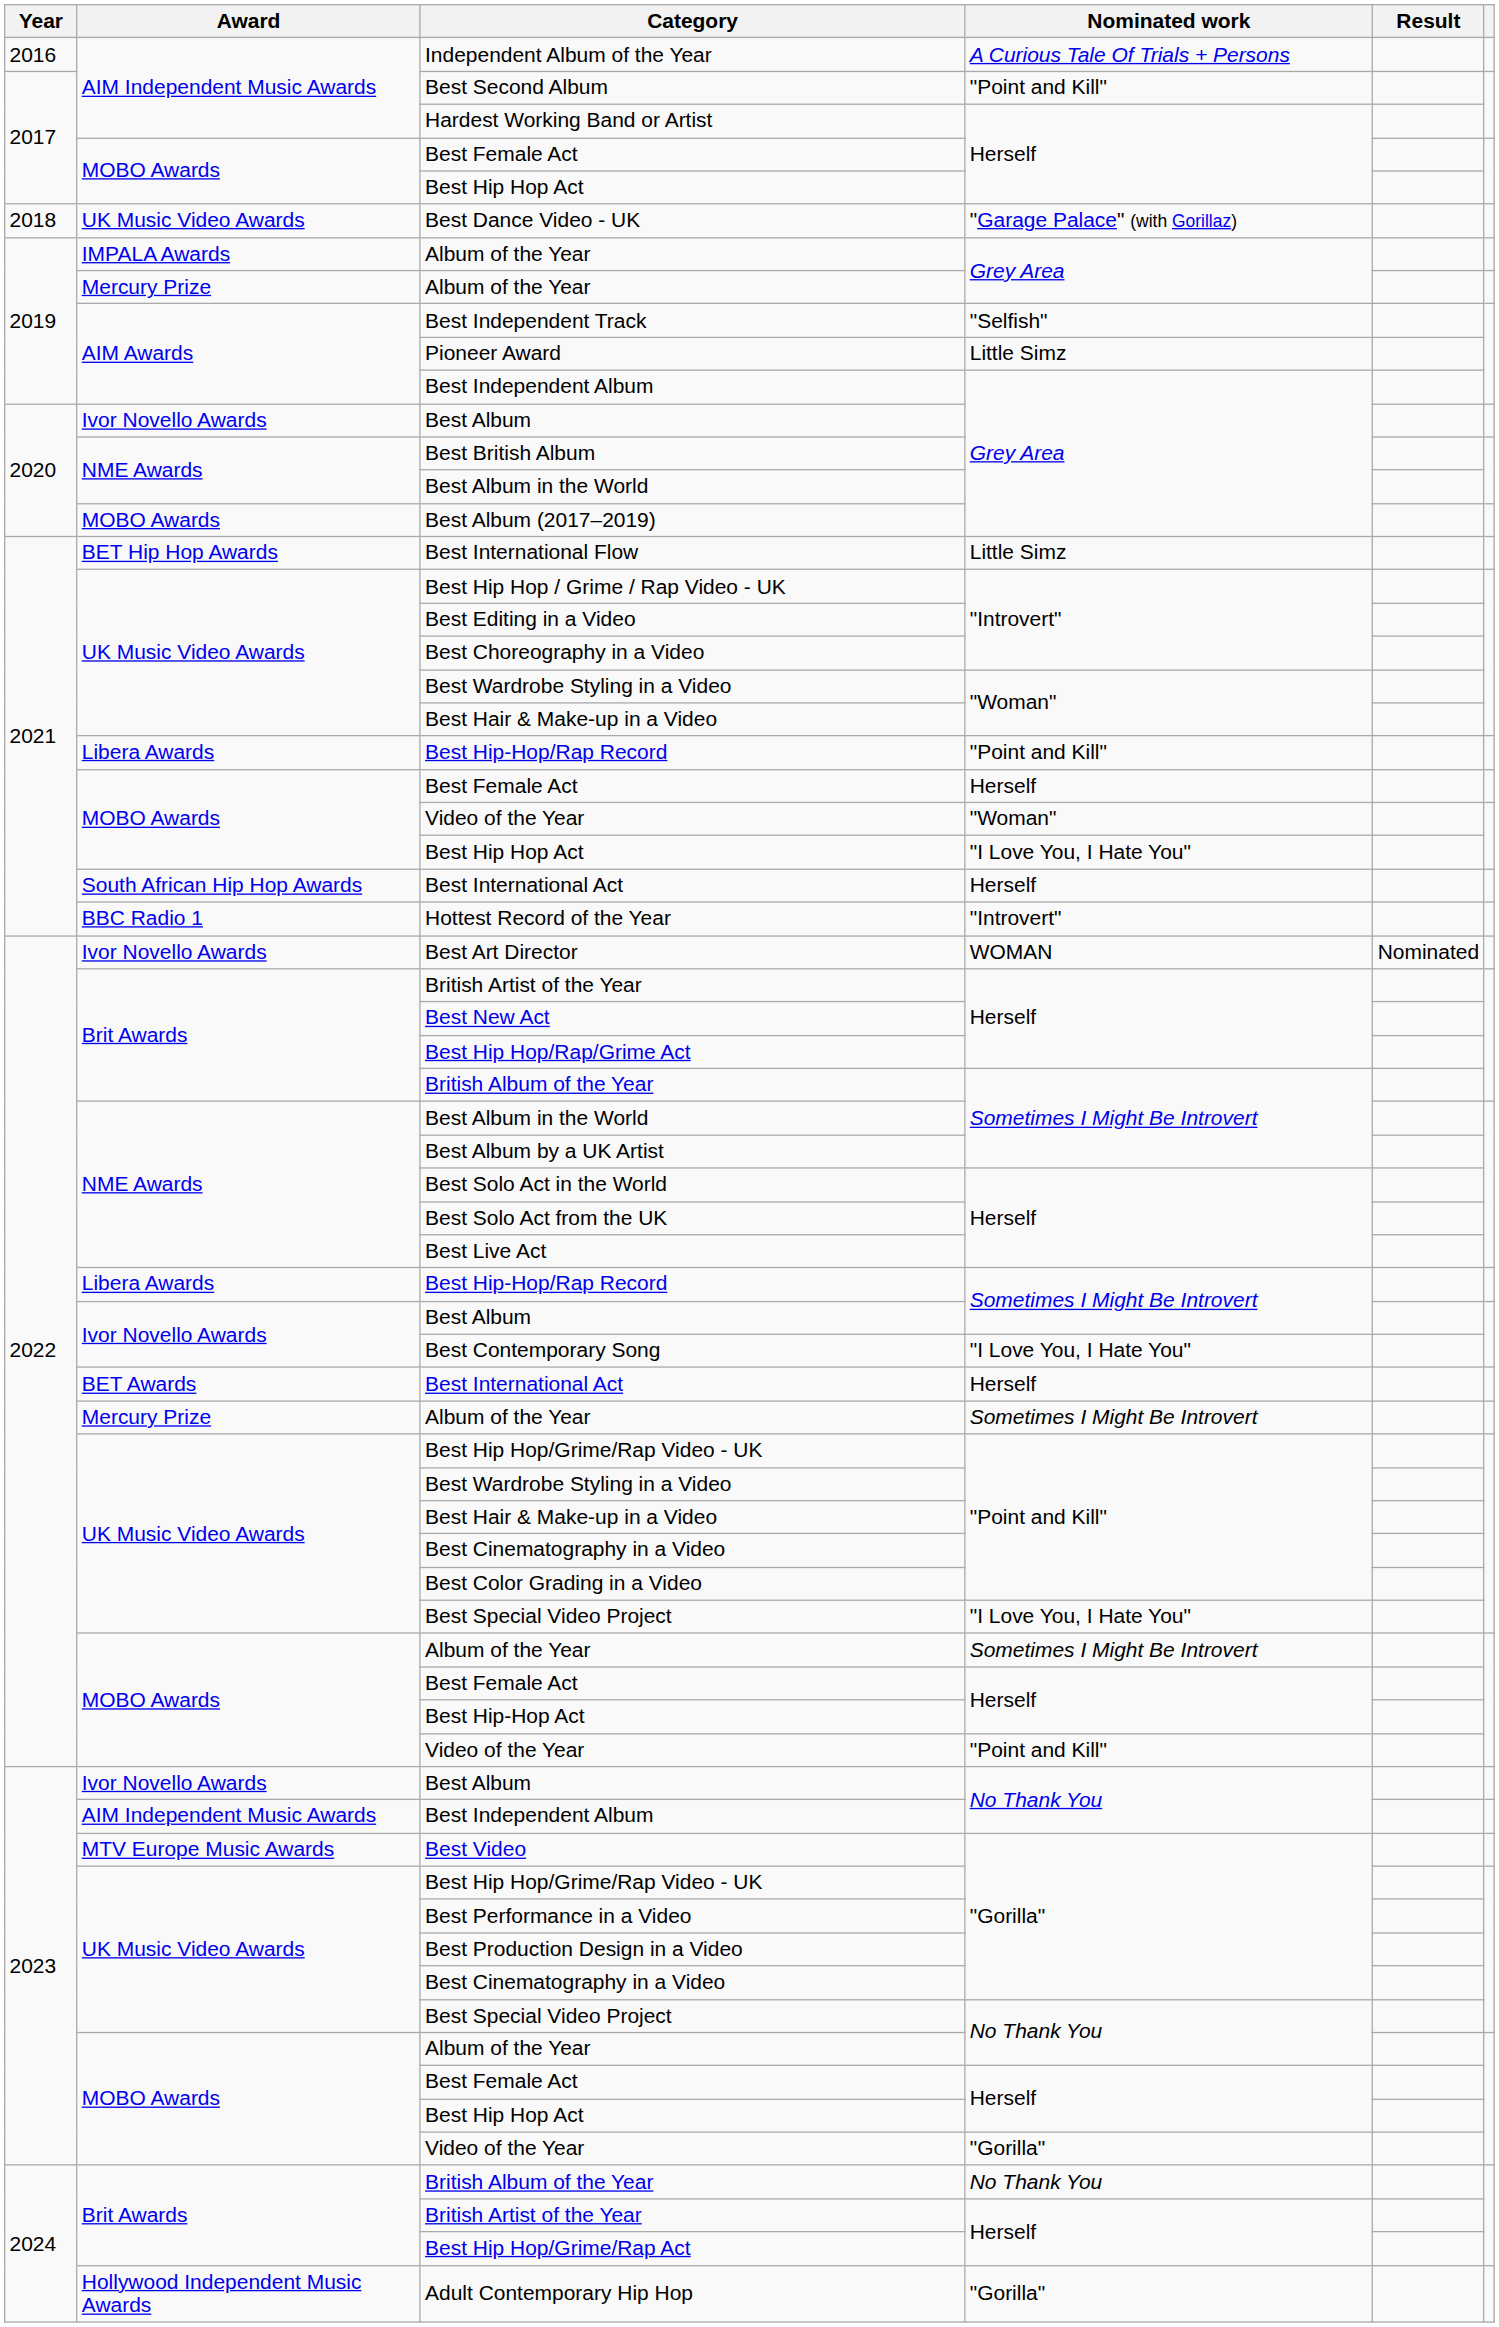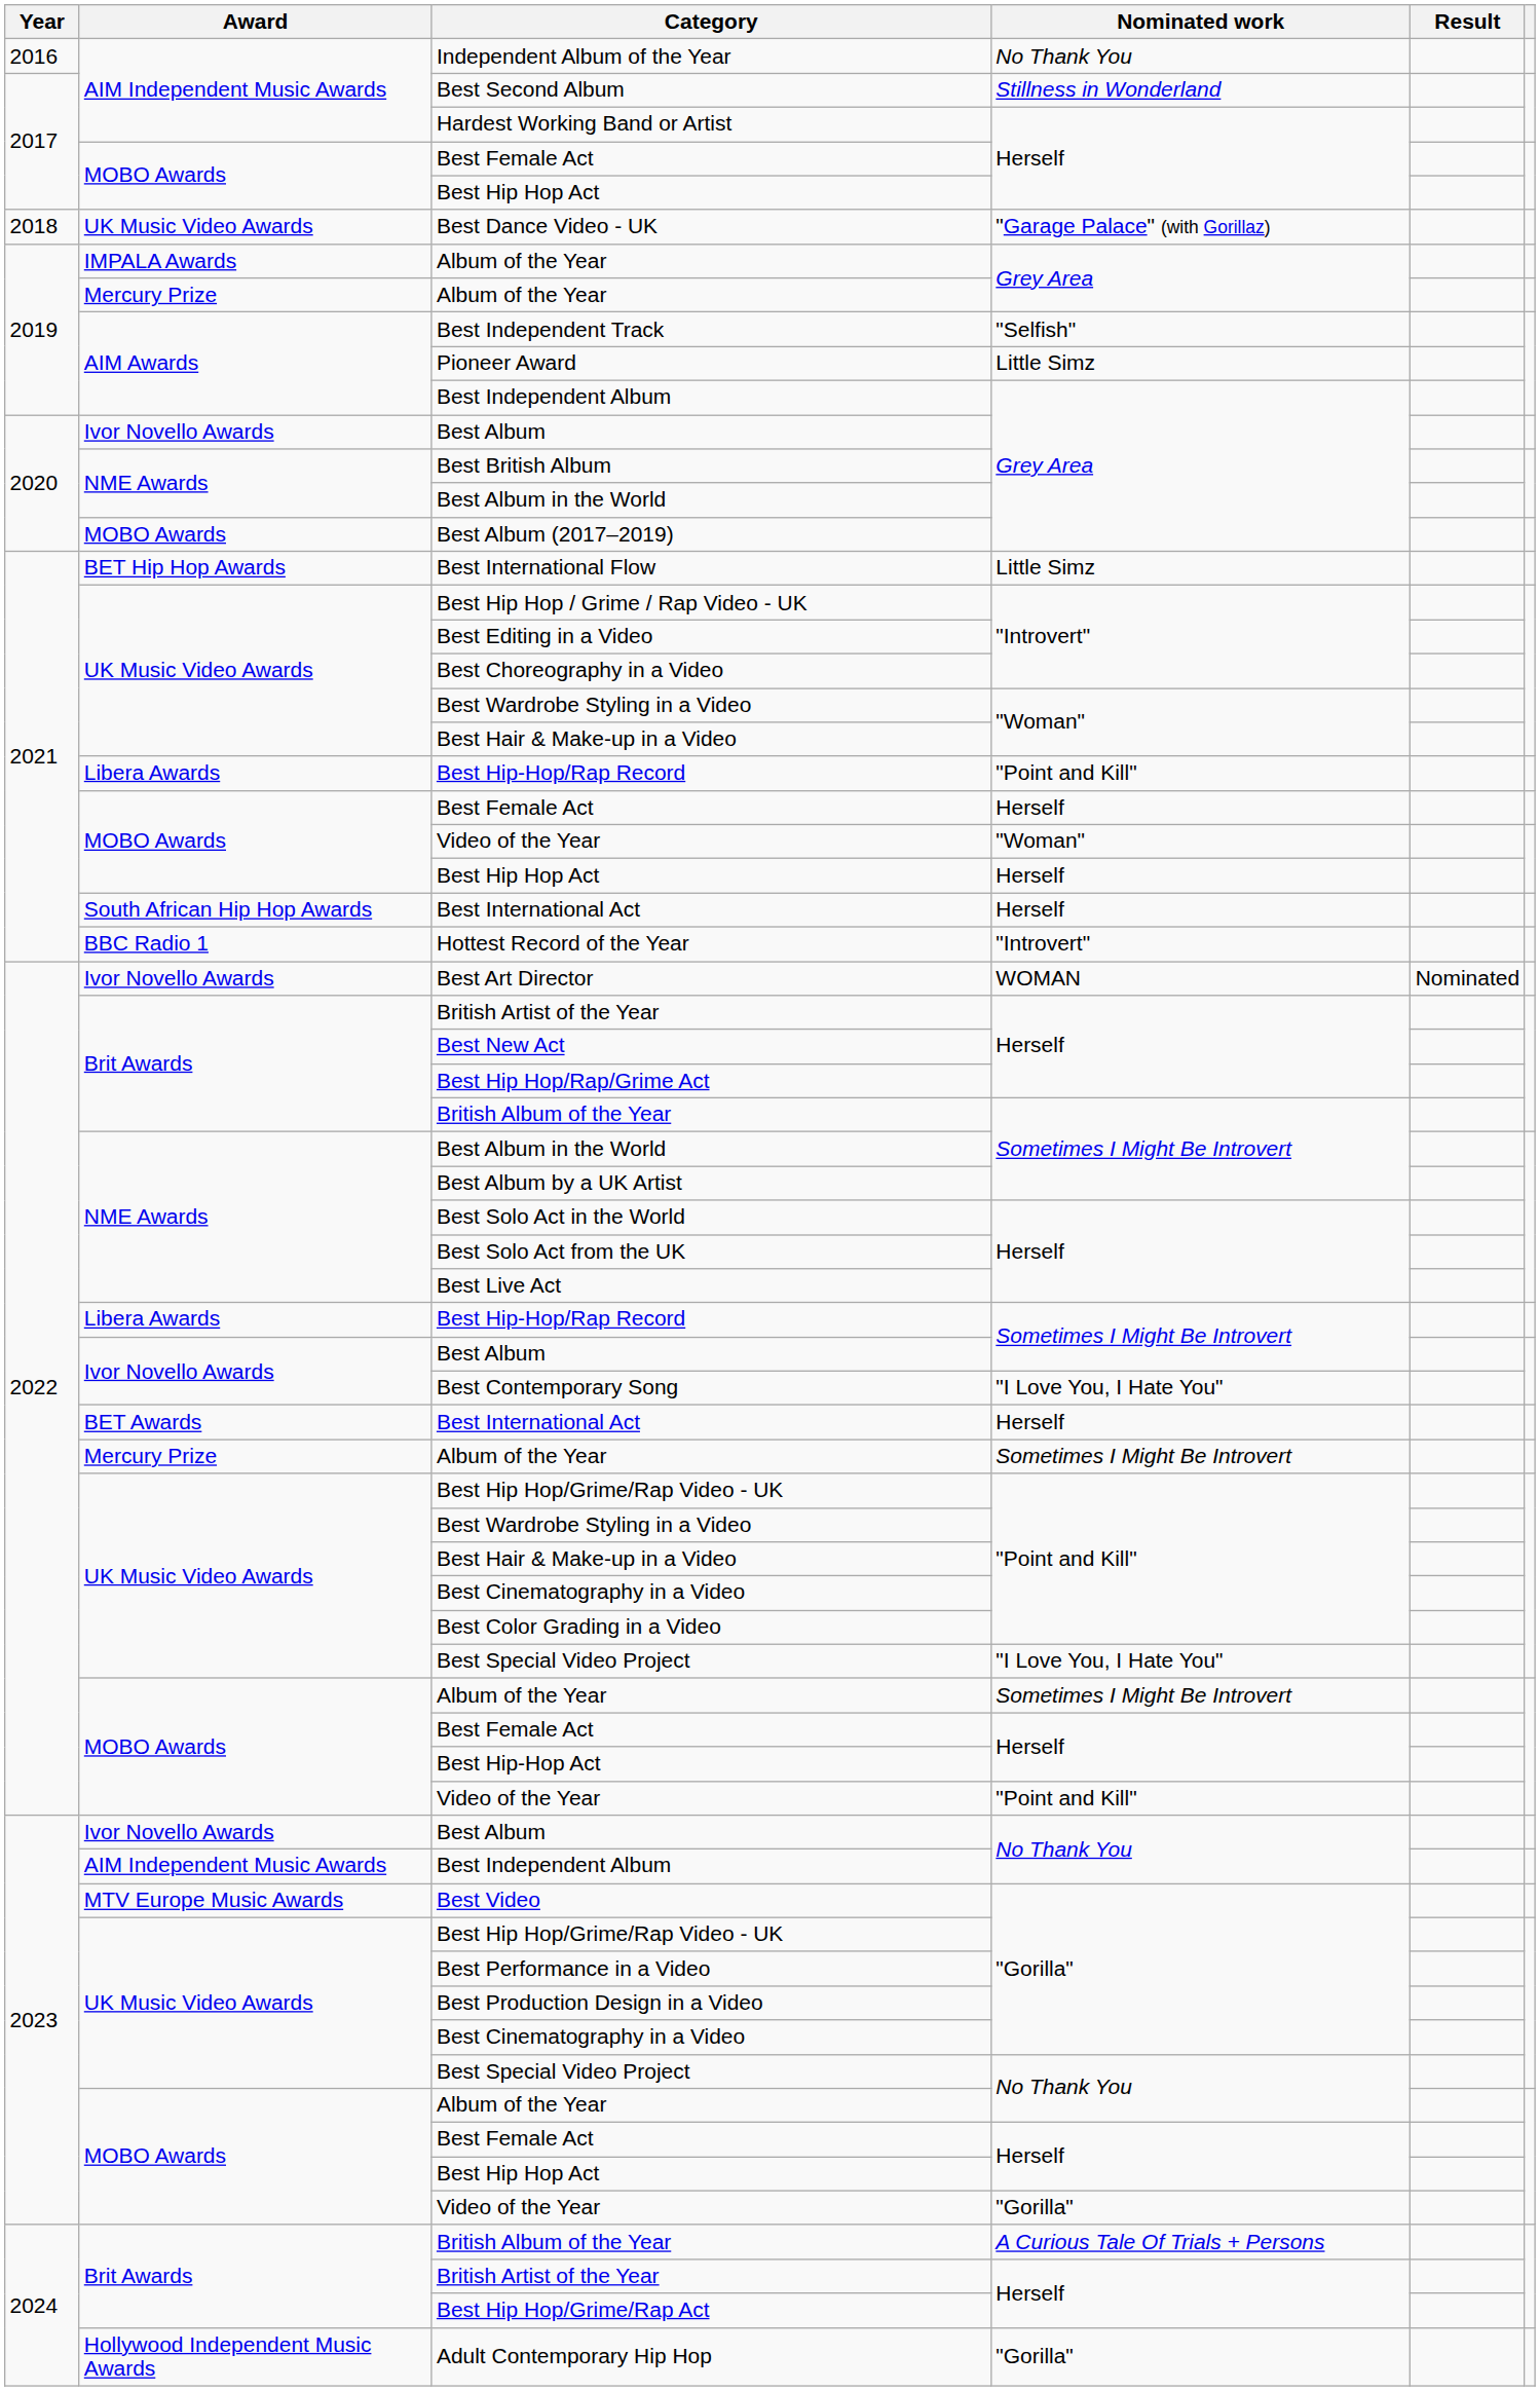Independent Album of the Year | Nominated work: A Curious Tale Of Trials + Persons -> No Thank You
Best Second Album | Nominated work: "Point and Kill" -> Stillness in Wonderland
2021 / Best Hip Hop Act | Nominated work: "I Love You, I Hate You" -> Herself
2024 / British Album of the Year | Nominated work: No Thank You -> A Curious Tale Of Trials + Persons
